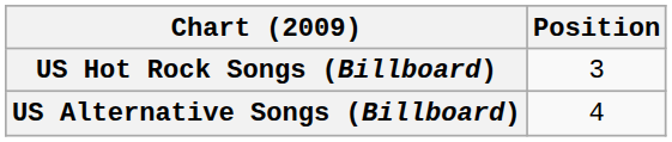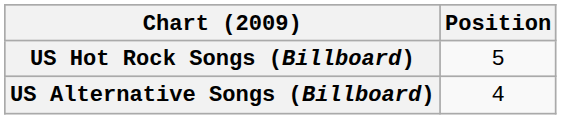US Hot Rock Songs (Billboard) | Position: 3 -> 5
